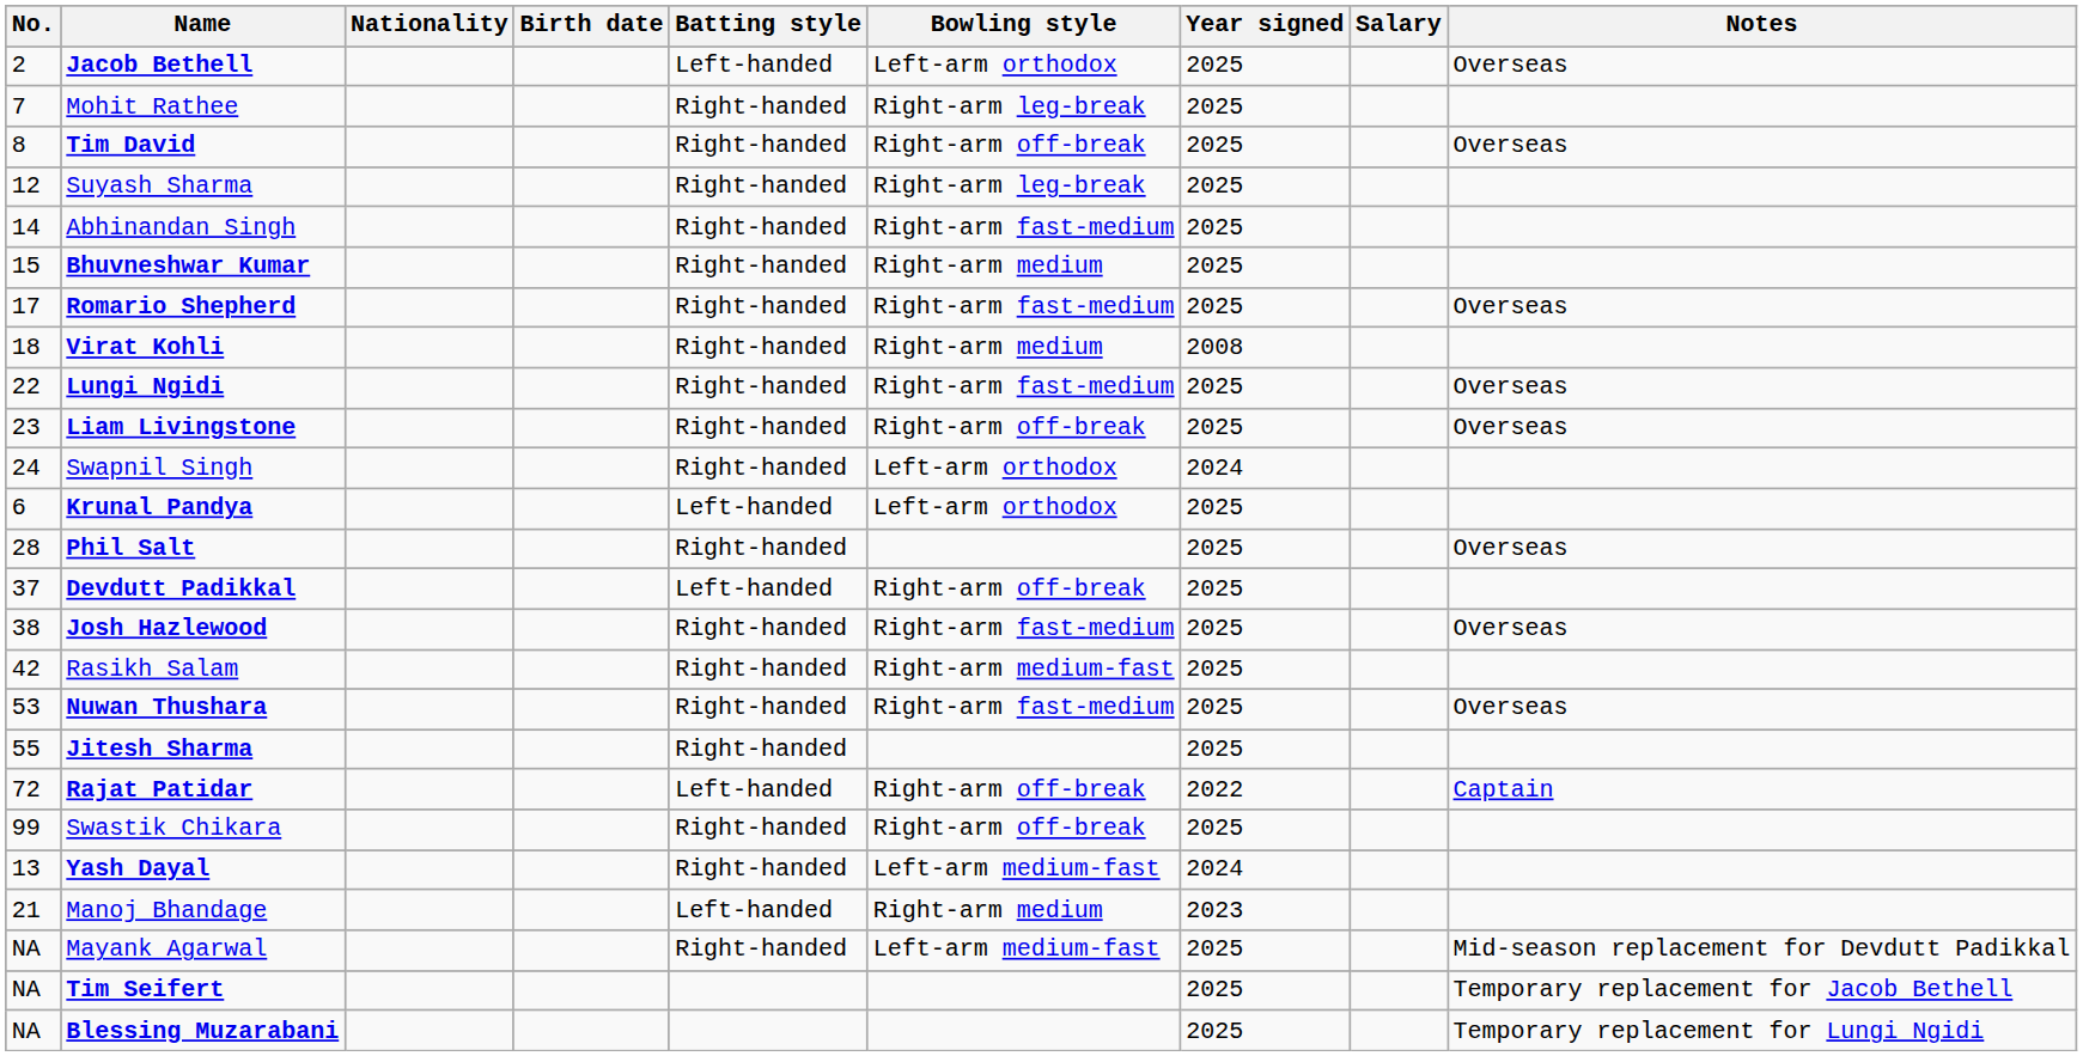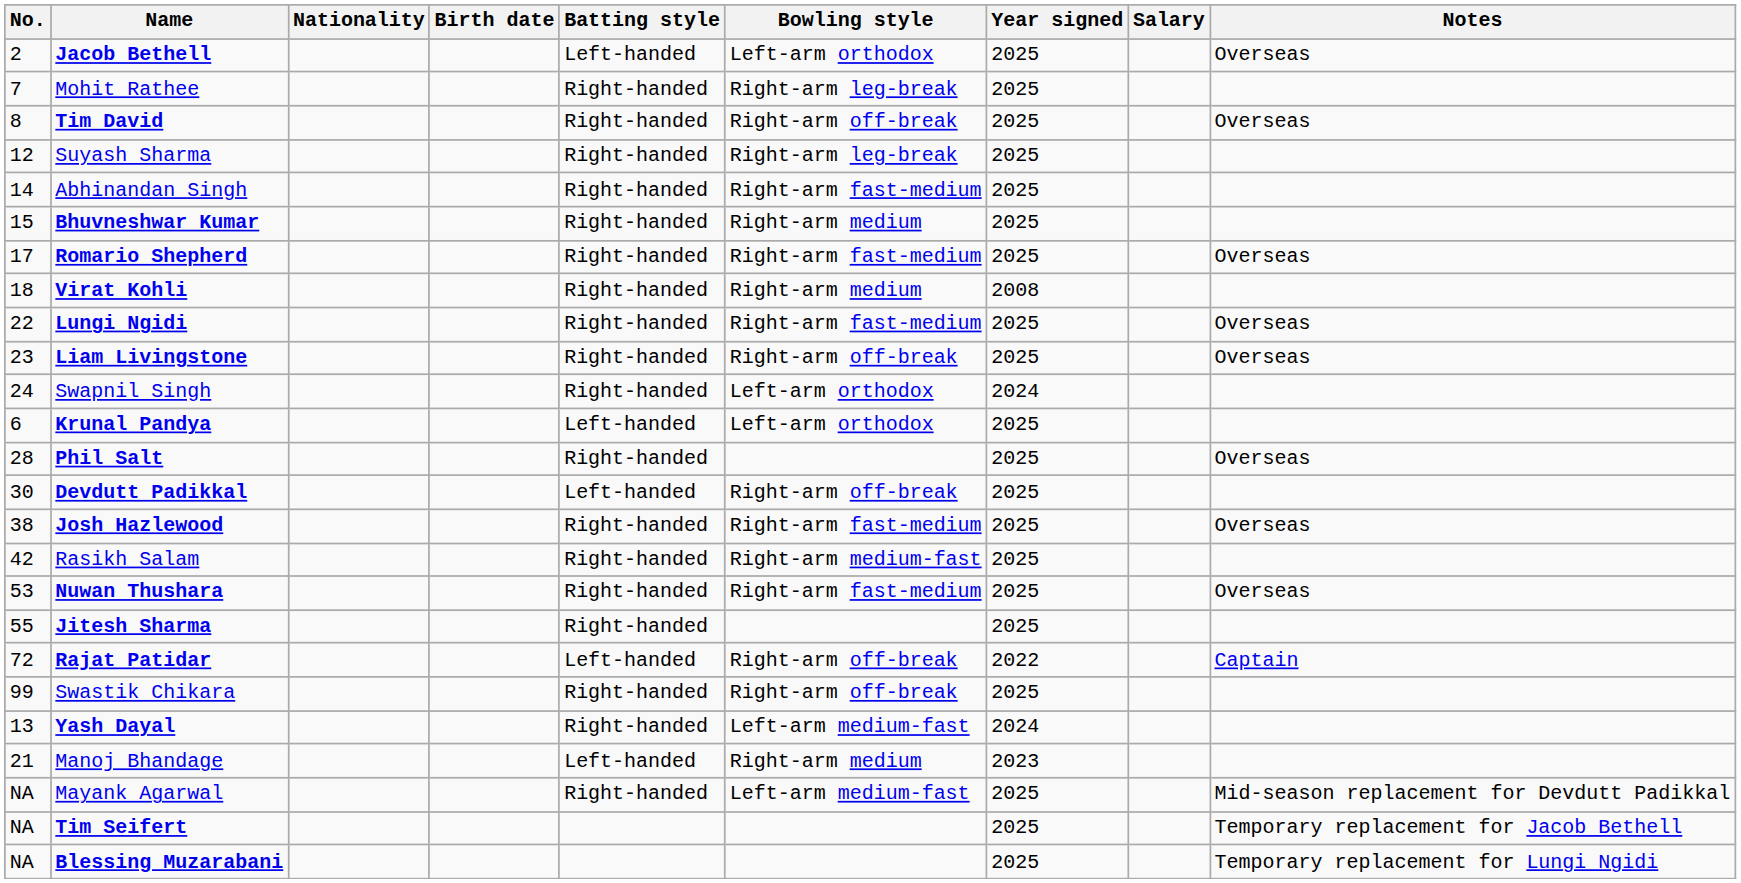Devdutt Padikkal | No.: 37 -> 30
